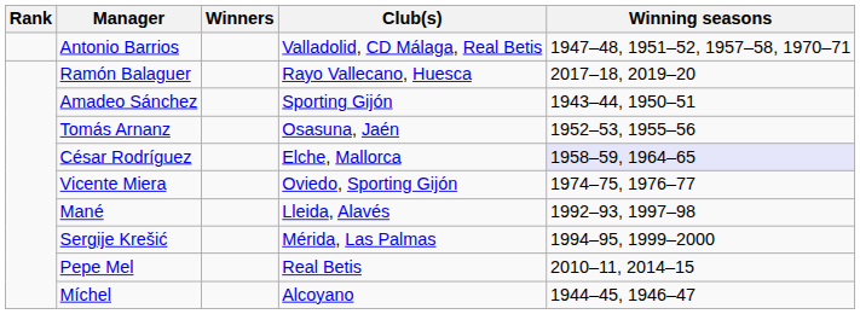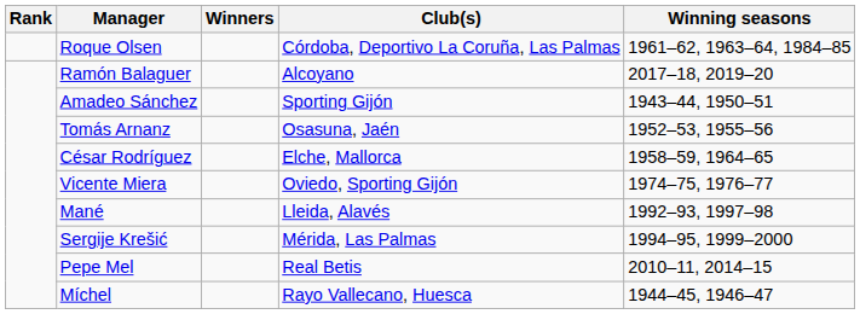- row: Antonio Barrios | Valladolid, CD Málaga, Real Betis | 1947–48, 1951–52, 1957–58, 1970–71
+ row: Roque Olsen | Córdoba, Deportivo La Coruña, Las Palmas | 1961–62, 1963–64, 1984–85
Ramón Balaguer | Club(s): Rayo Vallecano, Huesca -> Alcoyano
César Rodríguez | Winning seasons: lavender background -> no background
Míchel | Club(s): Alcoyano -> Rayo Vallecano, Huesca
